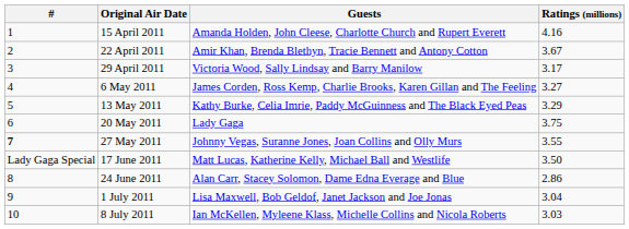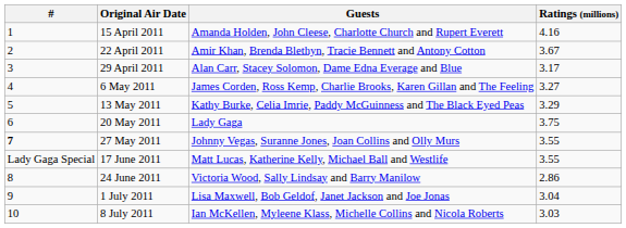29 April 2011 | Guests: Victoria Wood, Sally Lindsay and Barry Manilow -> Alan Carr, Stacey Solomon, Dame Edna Everage and Blue
17 June 2011 | Ratings (millions): 3.50 -> 3.55
24 June 2011 | Guests: Alan Carr, Stacey Solomon, Dame Edna Everage and Blue -> Victoria Wood, Sally Lindsay and Barry Manilow
